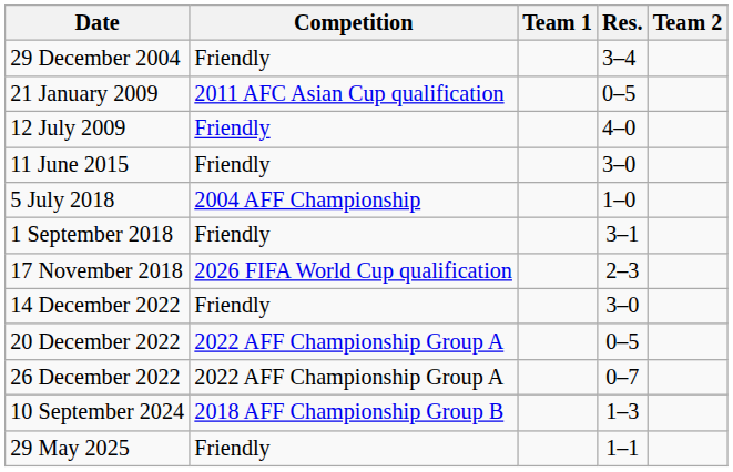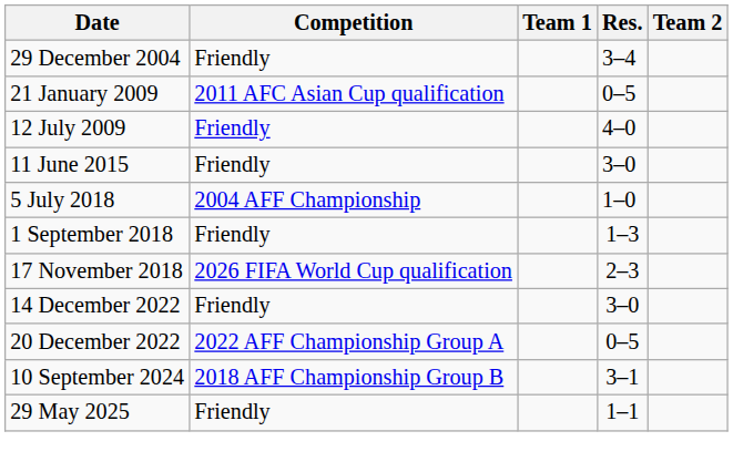1 September 2018 | Res.: 3–1 -> 1–3
- row: 26 December 2022 | 2022 AFF Championship Group A | 0–7
10 September 2024 | Res.: 1–3 -> 3–1
